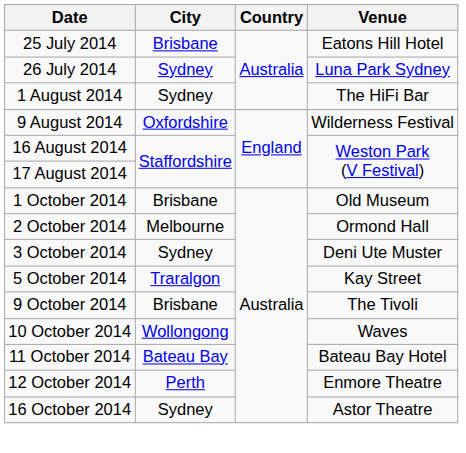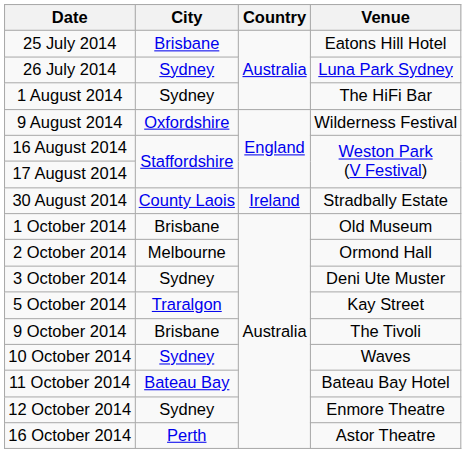+ row: 30 August 2014 | County Laois | Ireland | Stradbally Estate
10 October 2014 | City: Wollongong -> Sydney
12 October 2014 | City: Perth -> Sydney
16 October 2014 | City: Sydney -> Perth
